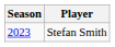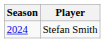Stefan Smith | Season: 2023 -> 2024
